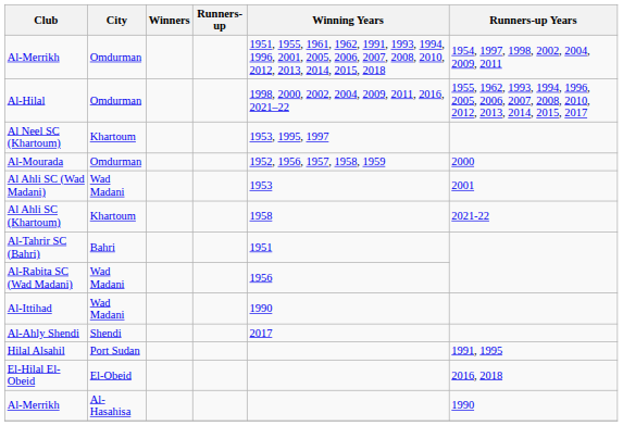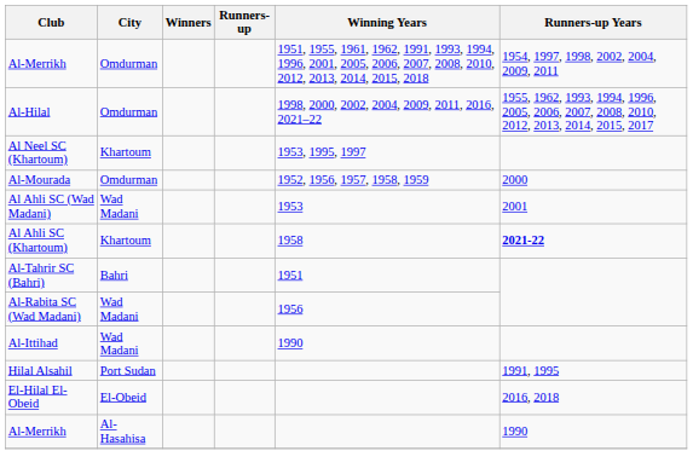Al Ahli SC (Khartoum) | Runners-up Years: normal -> bold
- row: Al-Ahly Shendi | Shendi | 2017
